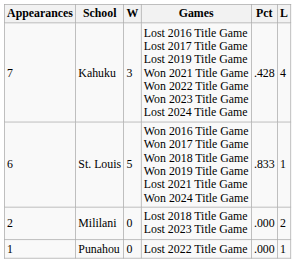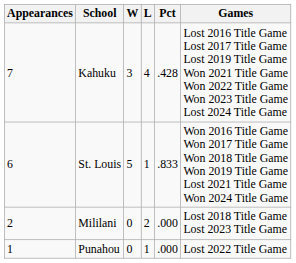columns swapped: L <-> Games
